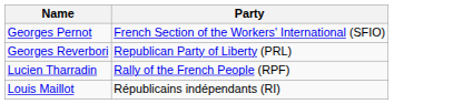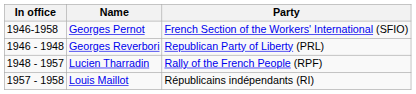+ column: In office | 1946-1958 | 1946 - 1948 | 1948 - 1957 | 1957 - 1958
